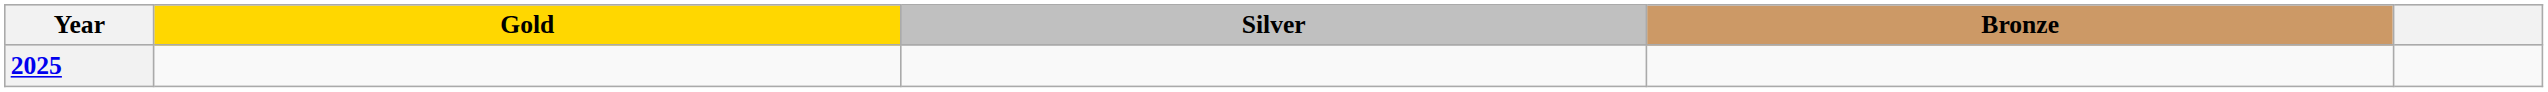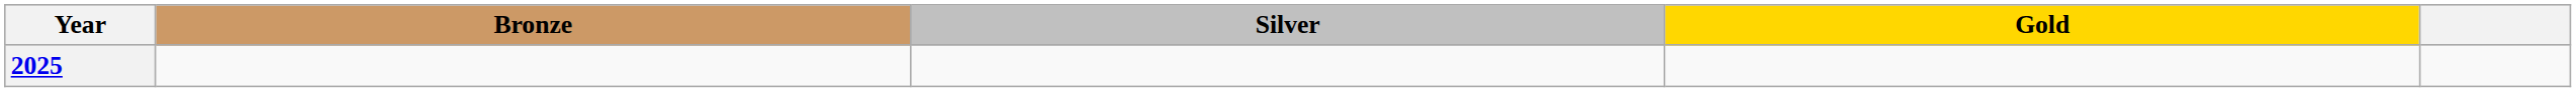columns swapped: Gold <-> Bronze
